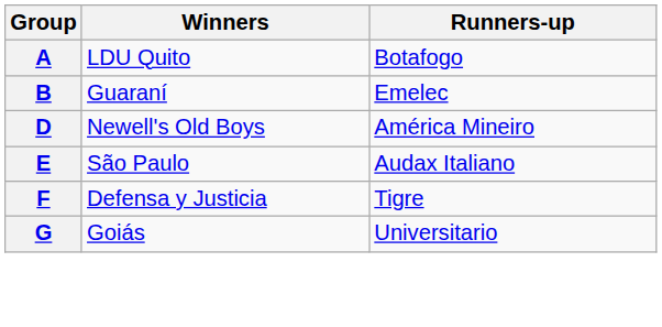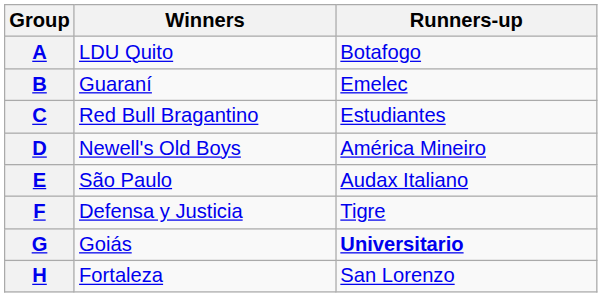+ row: C | Red Bull Bragantino | Estudiantes
G | Runners-up: normal -> bold
+ row: H | Fortaleza | San Lorenzo
